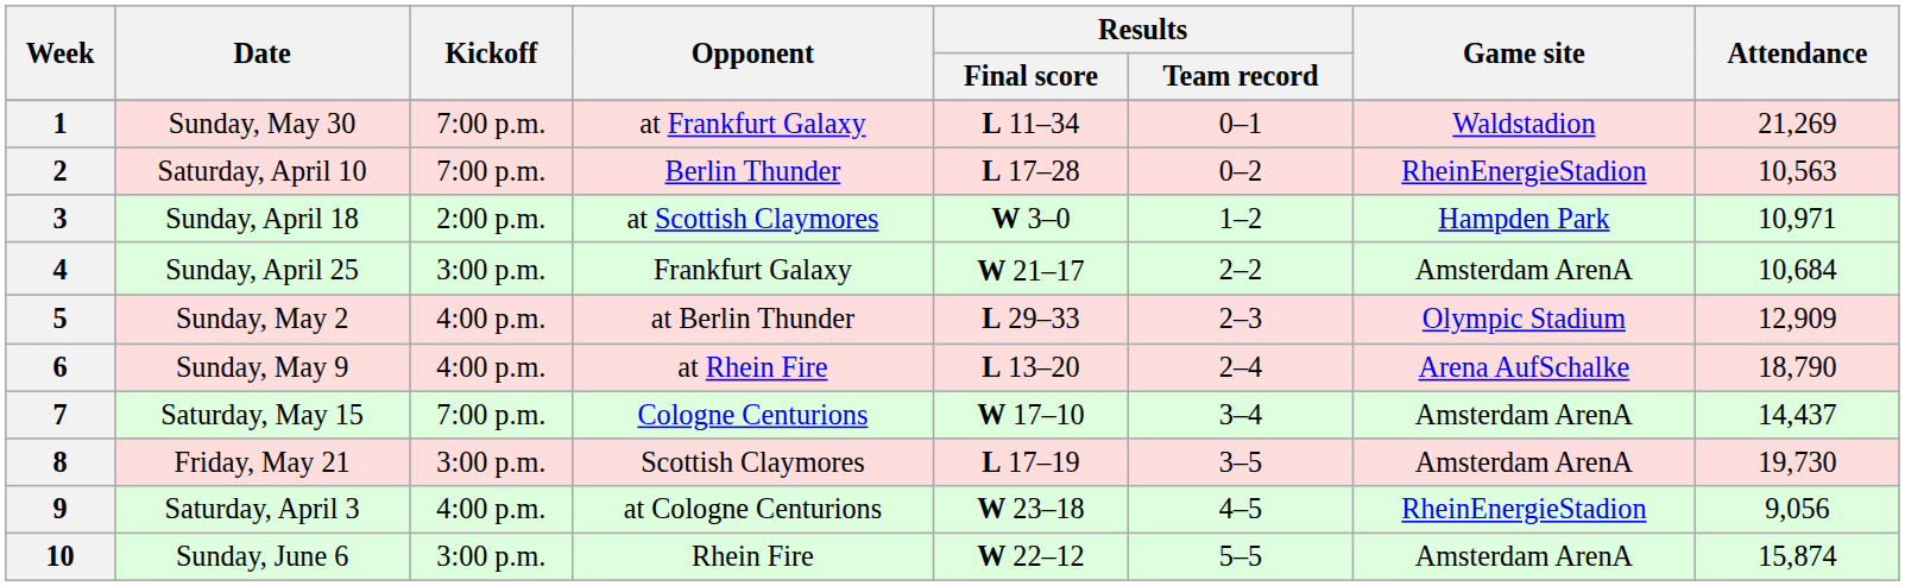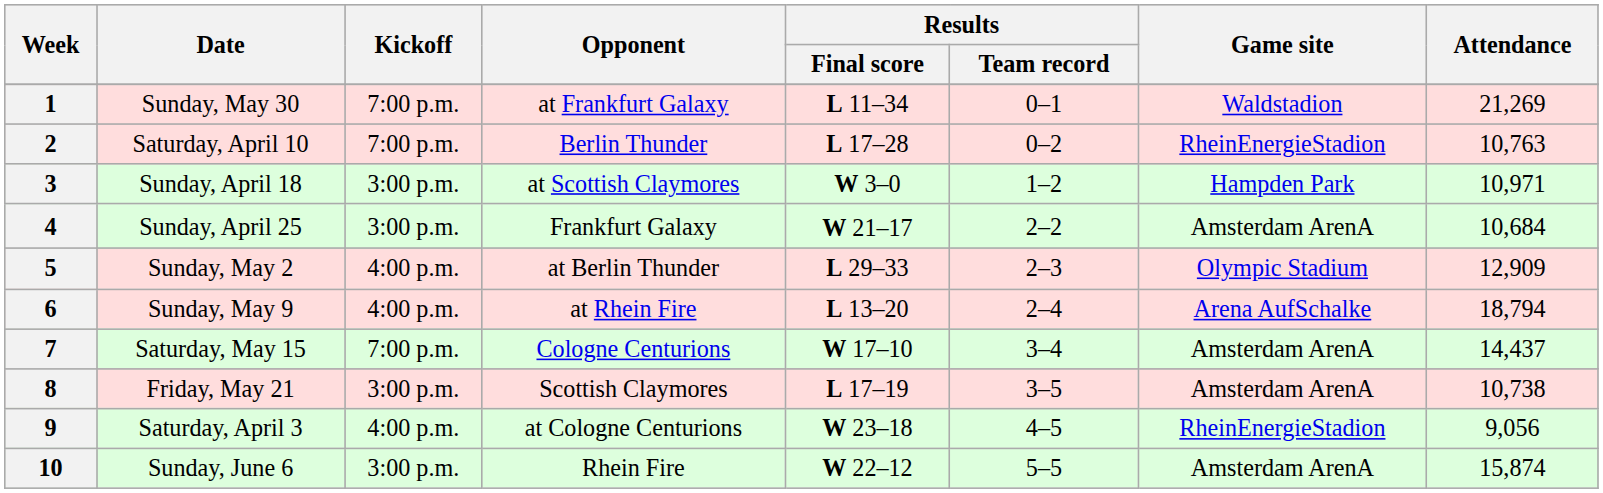2 | Attendance: 10,563 -> 10,763
3 | Kickoff: 2:00 p.m. -> 3:00 p.m.
6 | Attendance: 18,790 -> 18,794
8 | Attendance: 19,730 -> 10,738
